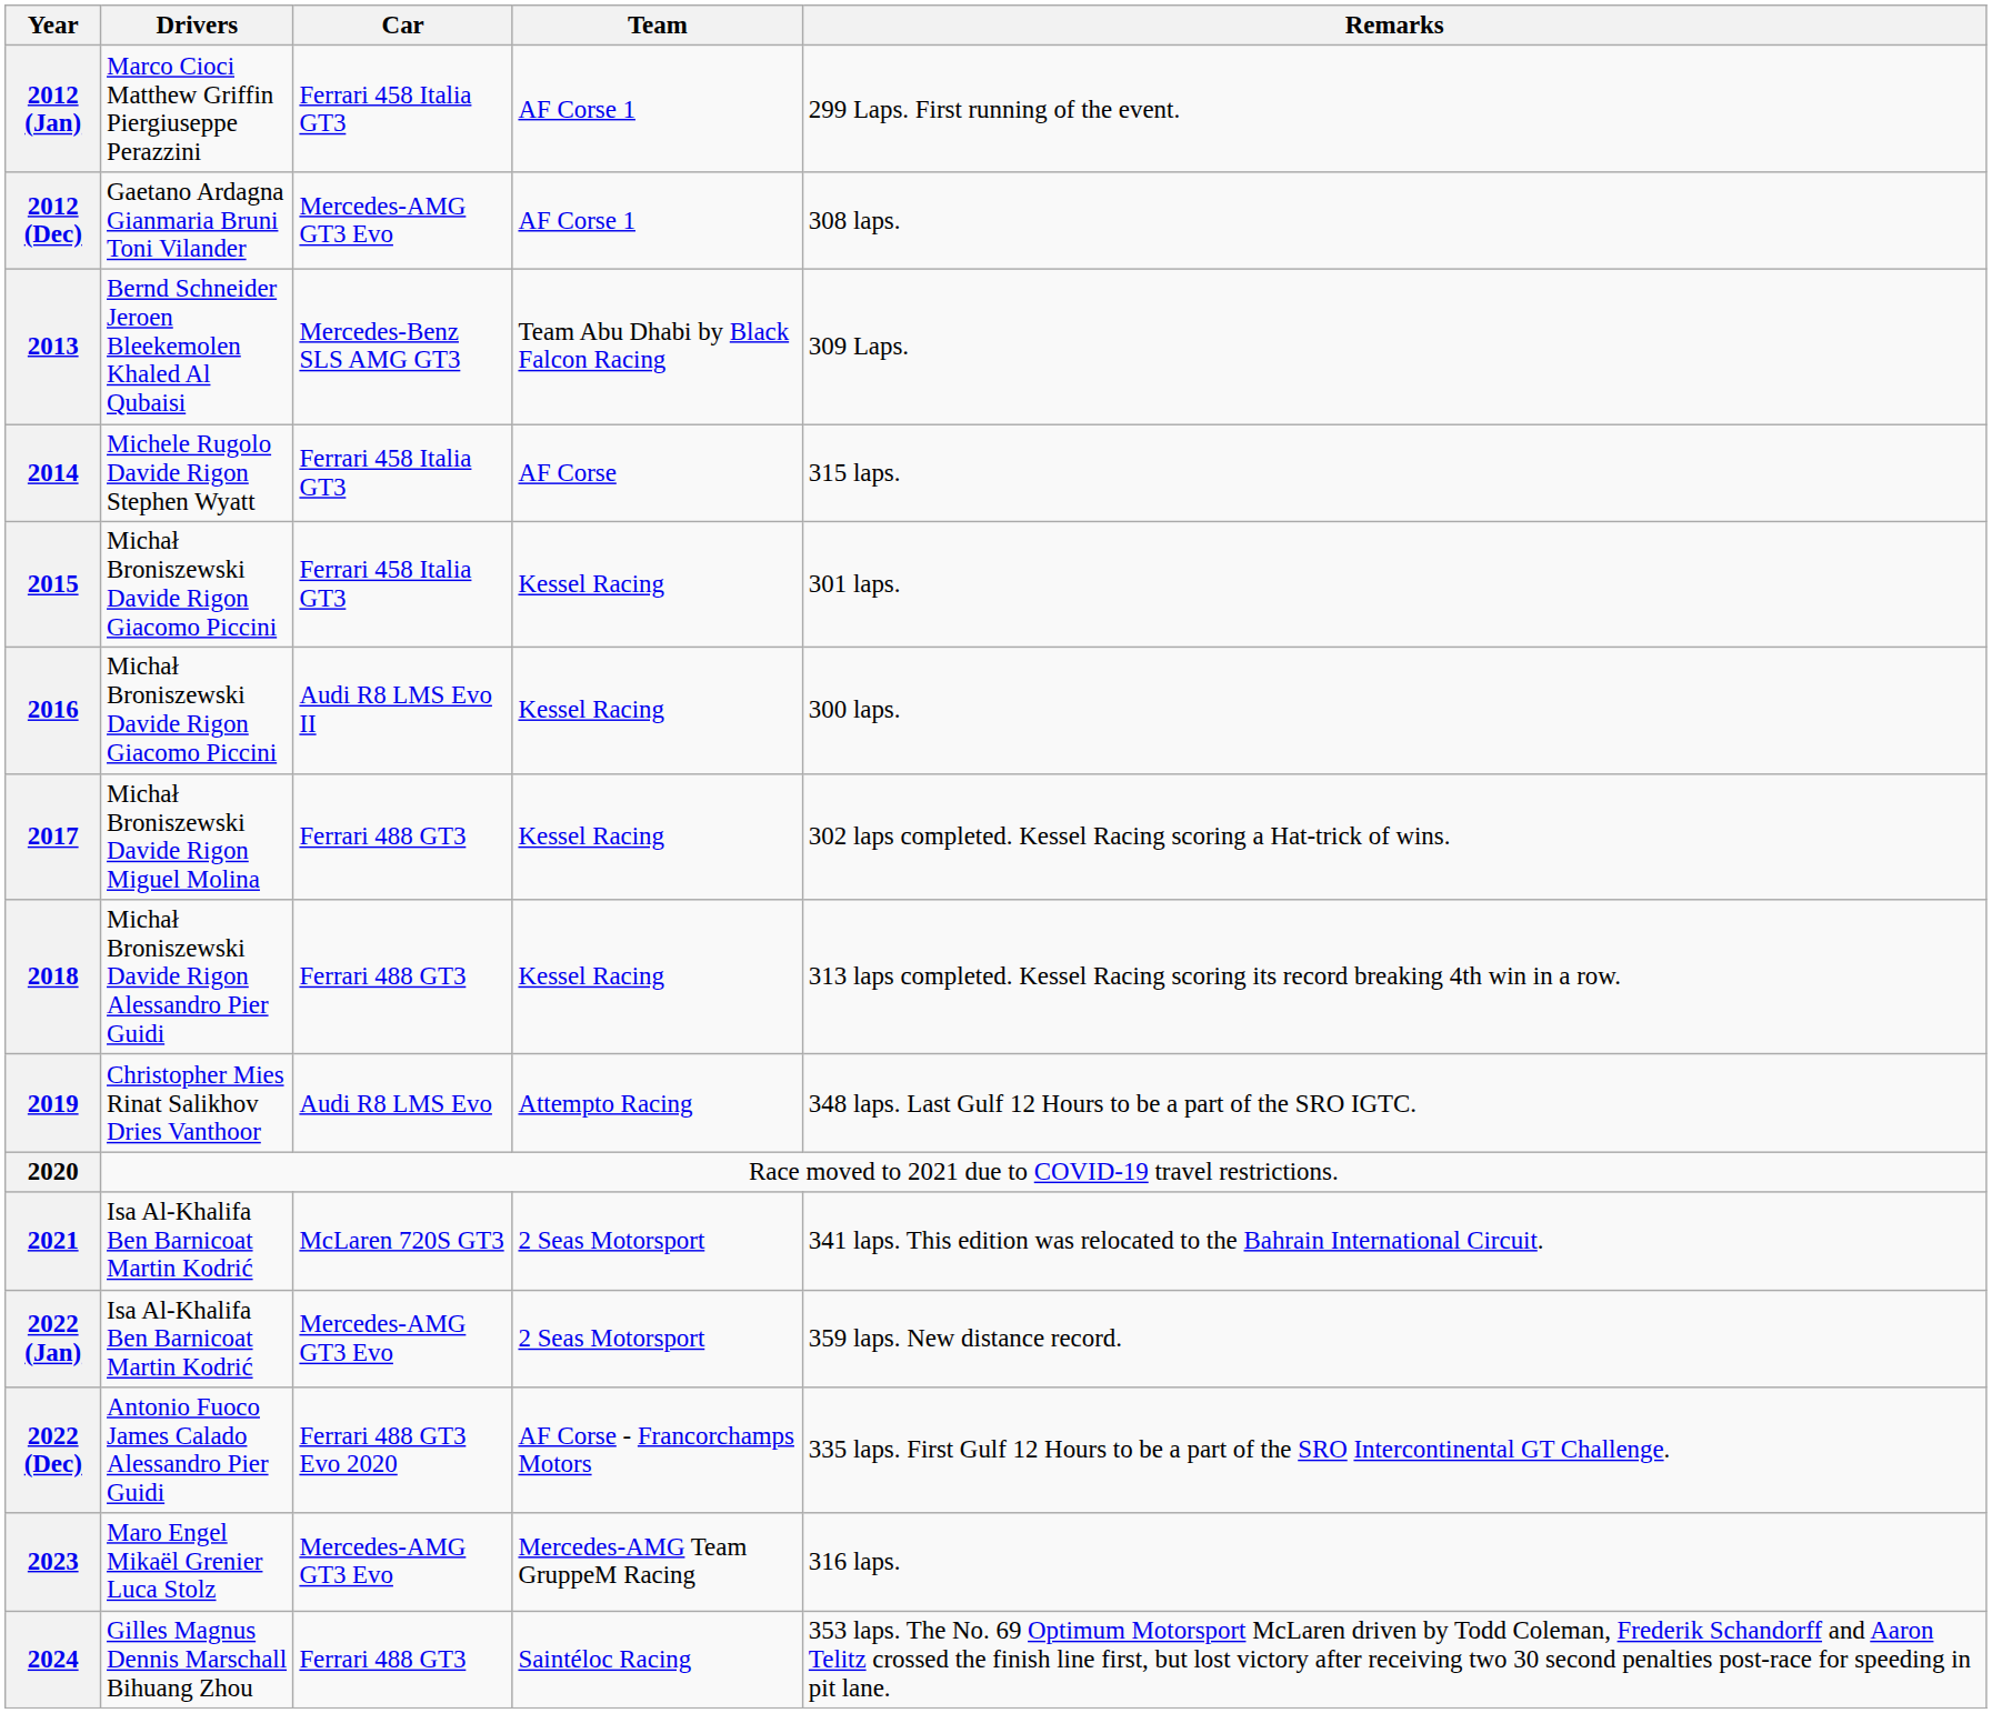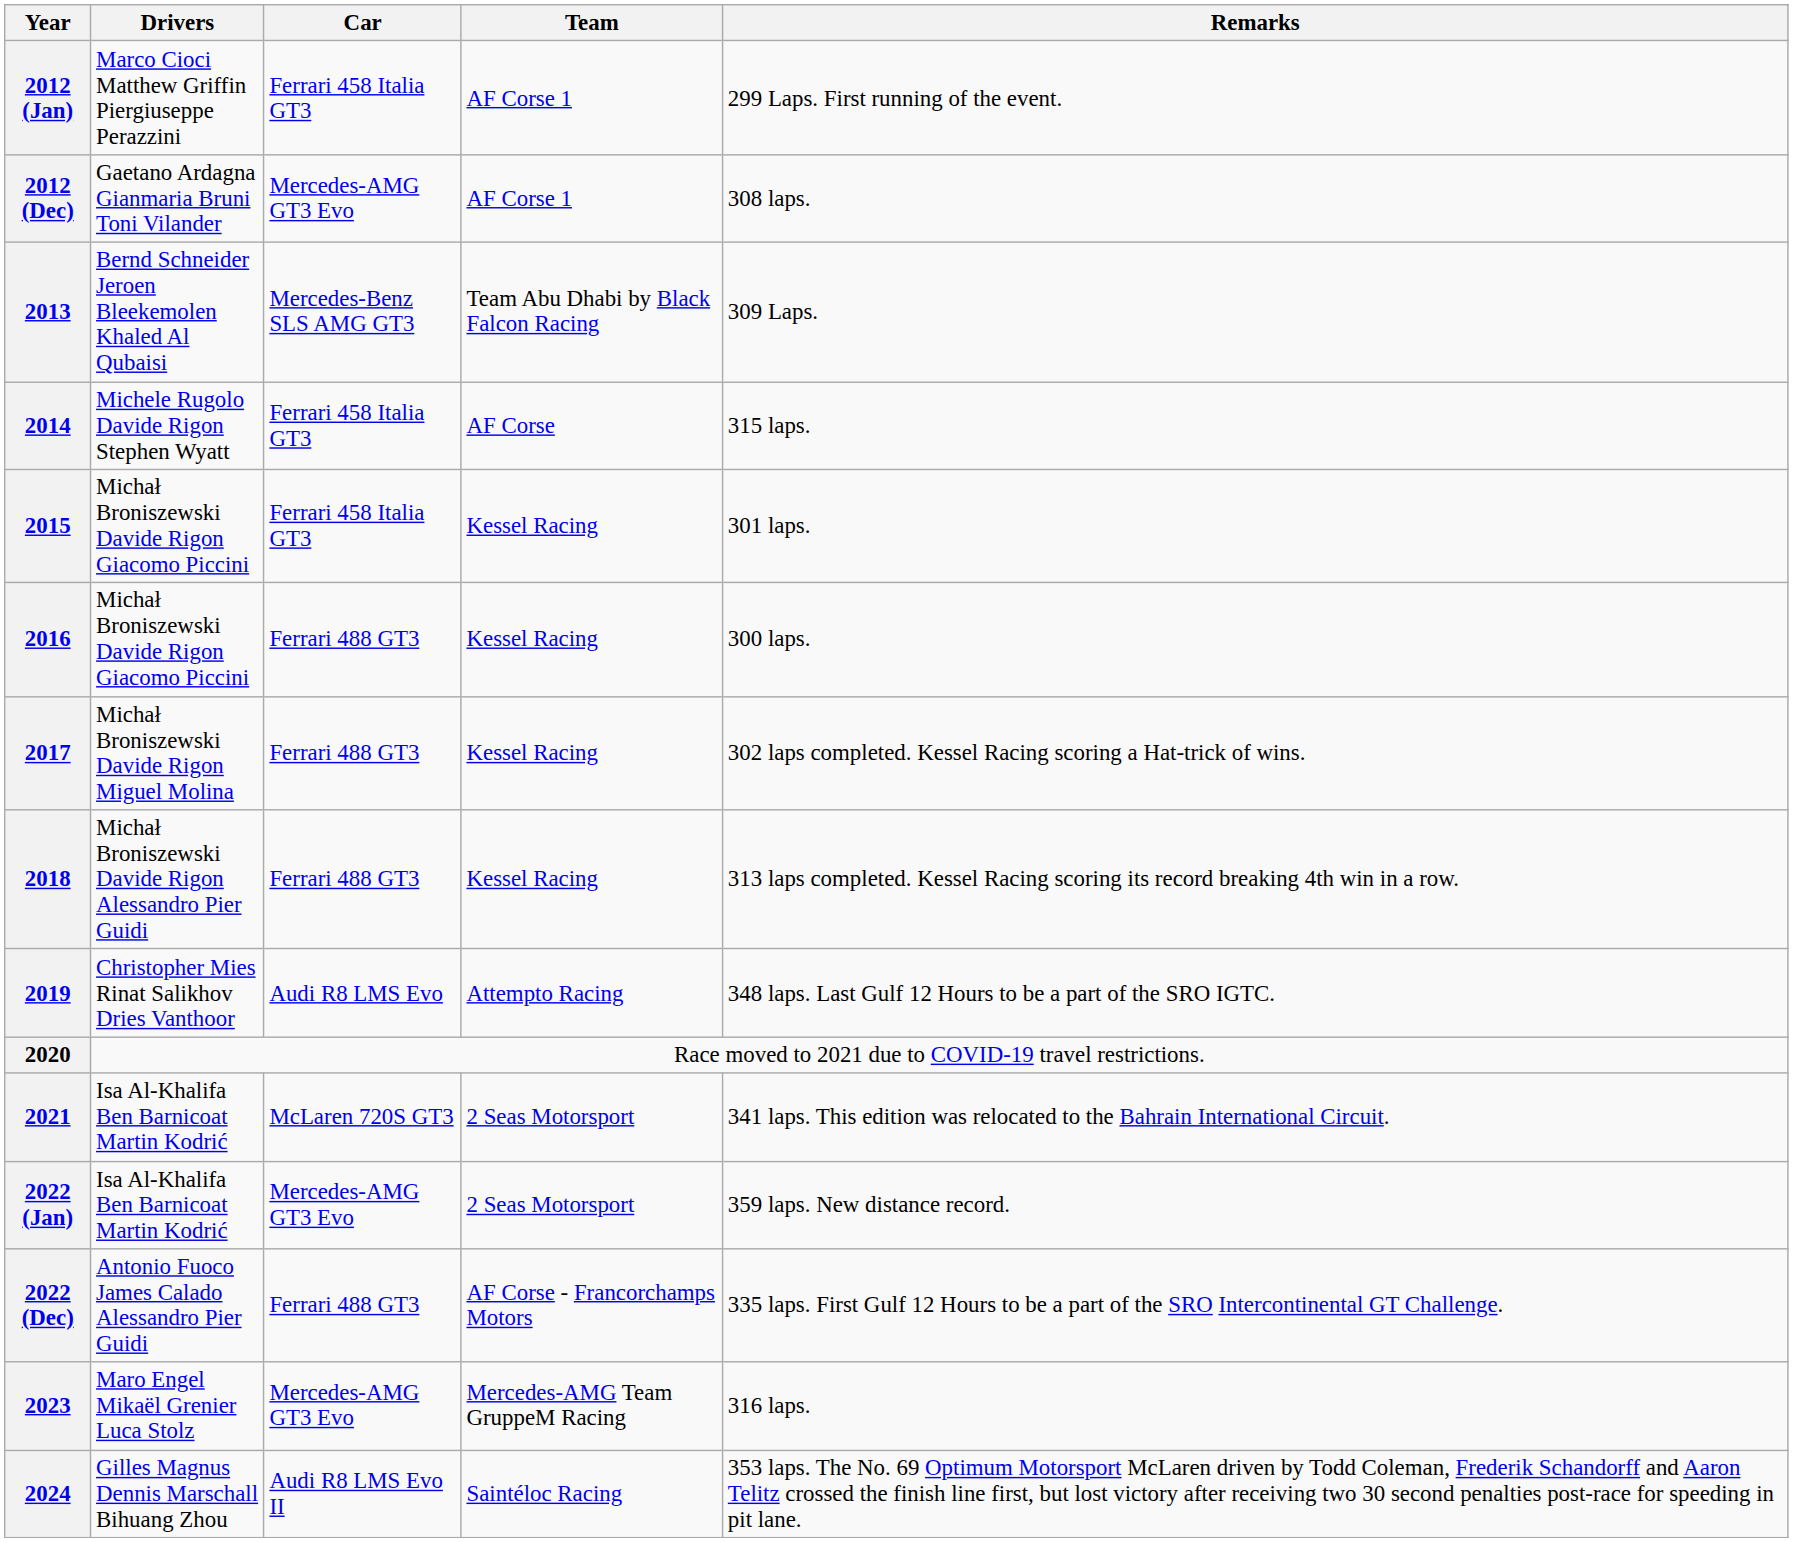2016 | Car: Audi R8 LMS Evo II -> Ferrari 488 GT3
2022 (Dec) | Car: Ferrari 488 GT3 Evo 2020 -> Ferrari 488 GT3
2024 | Car: Ferrari 488 GT3 -> Audi R8 LMS Evo II
